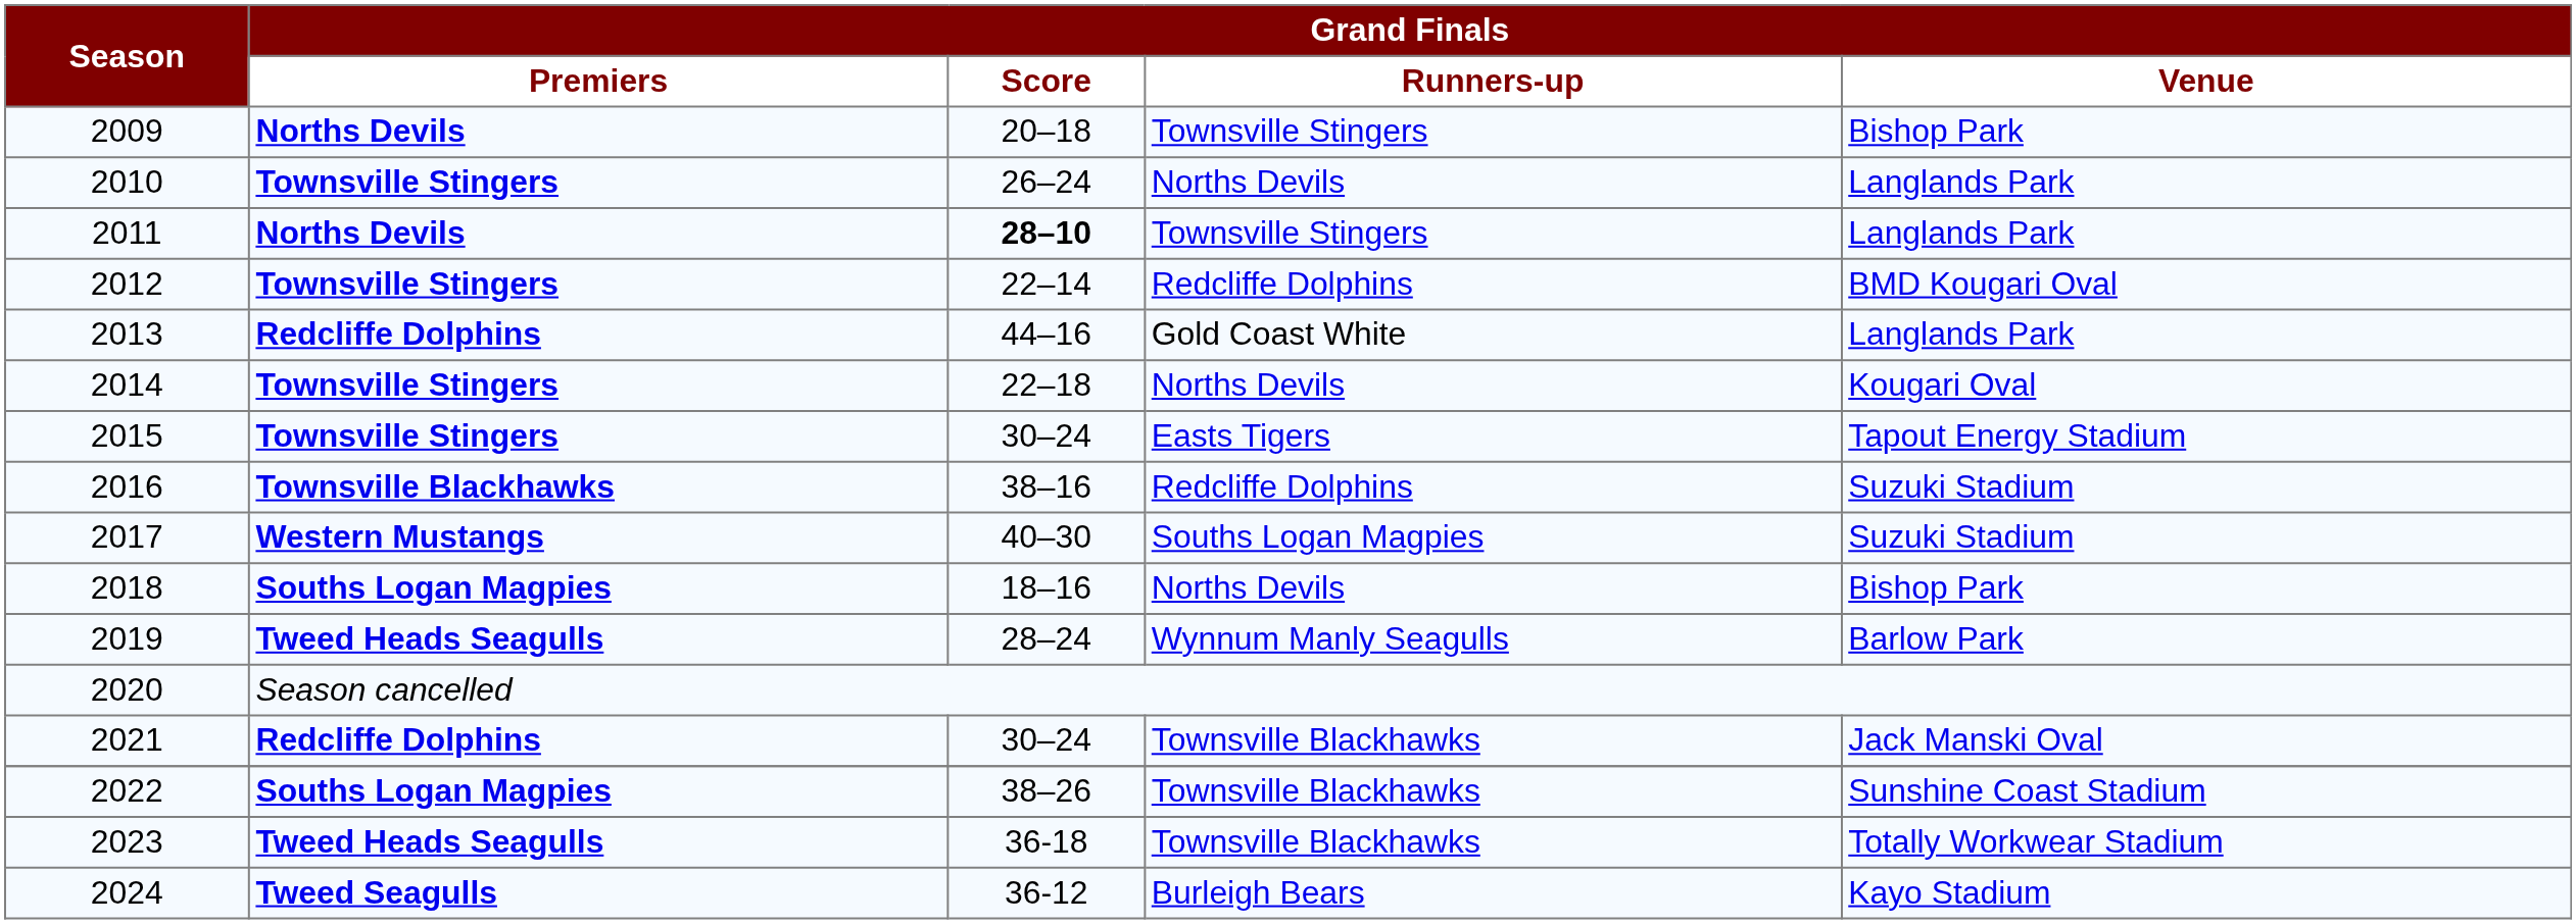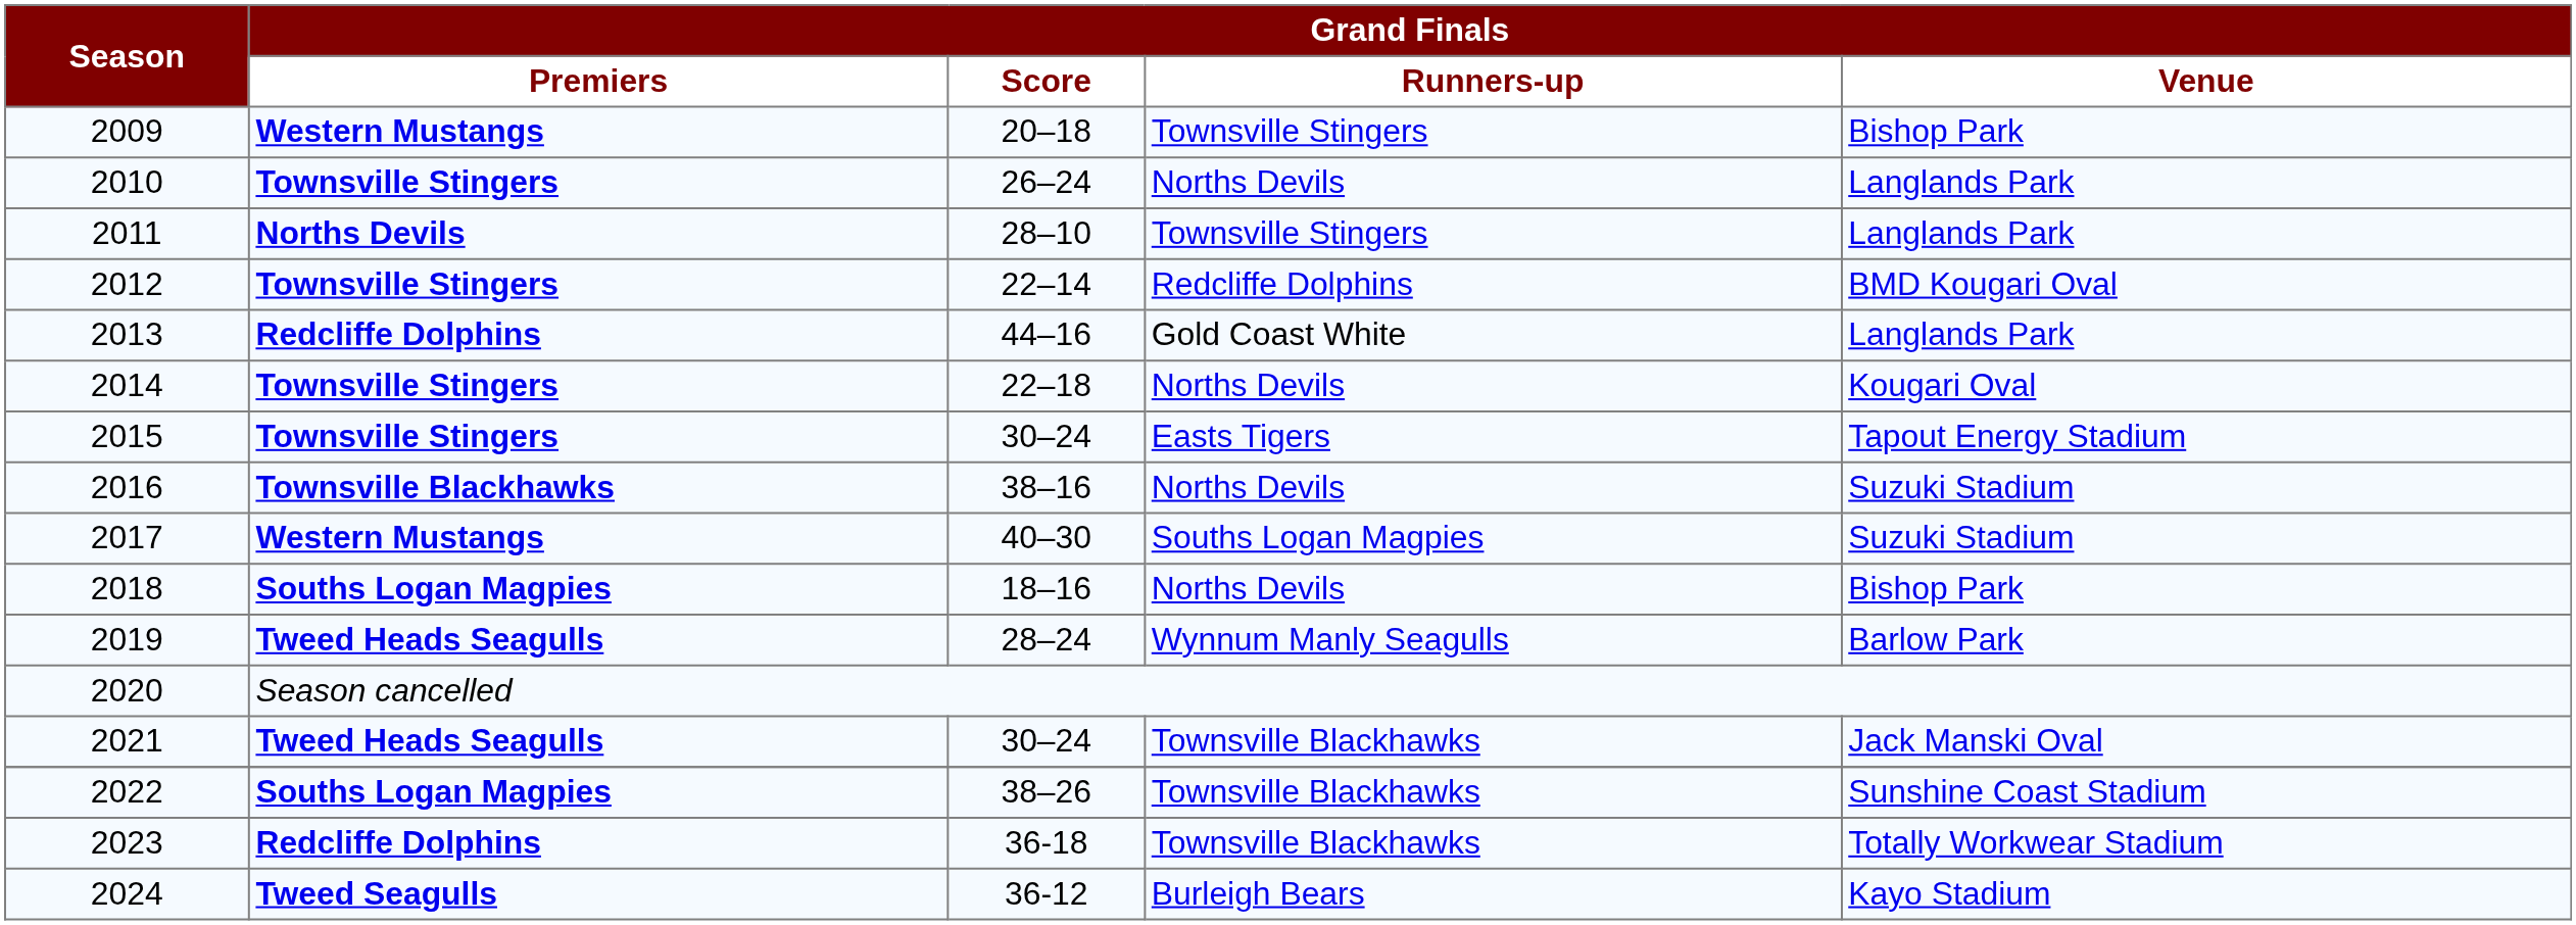2009 | Grand Finals / Premiers: Norths Devils -> Western Mustangs
2011 | Grand Finals / Score: bold -> normal
2016 | Grand Finals / Runners-up: Redcliffe Dolphins -> Norths Devils
2021 | Grand Finals / Premiers: Redcliffe Dolphins -> Tweed Heads Seagulls
2023 | Grand Finals / Premiers: Tweed Heads Seagulls -> Redcliffe Dolphins
